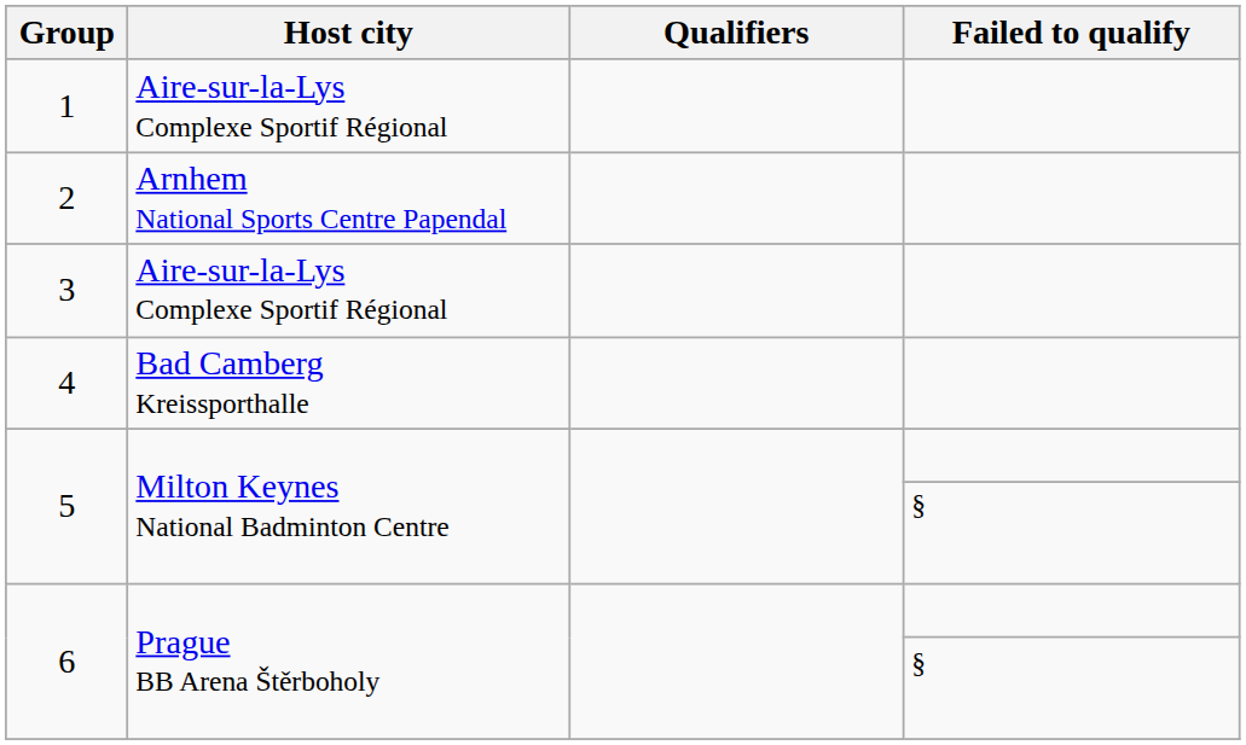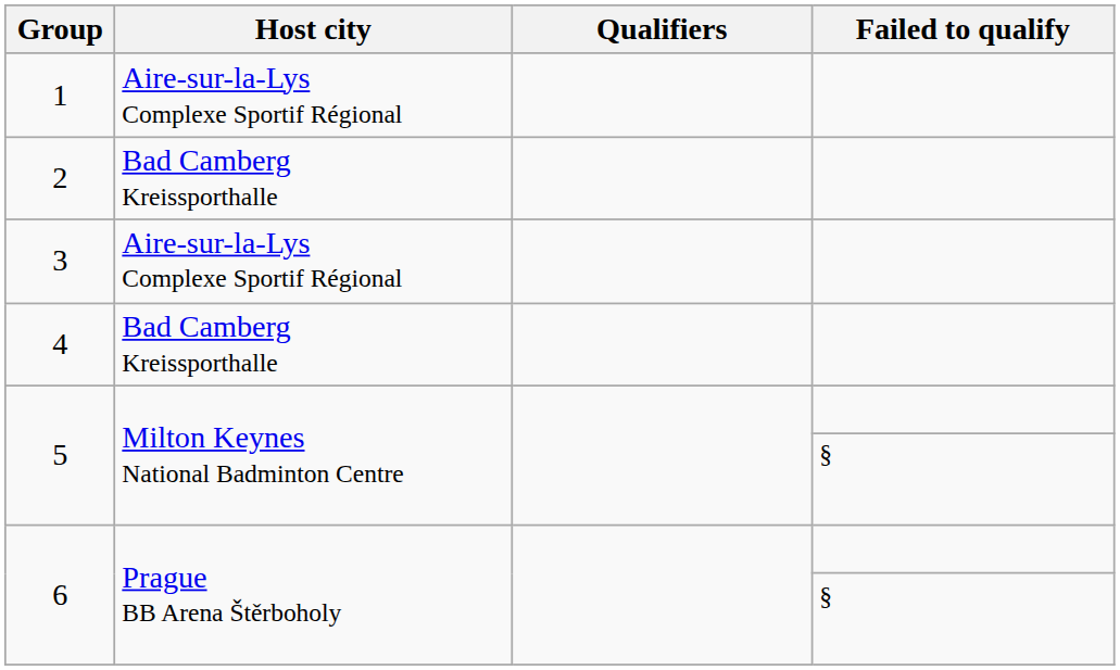2 | Host city: Arnhem National Sports Centre Papendal -> Bad Camberg Kreissporthalle
